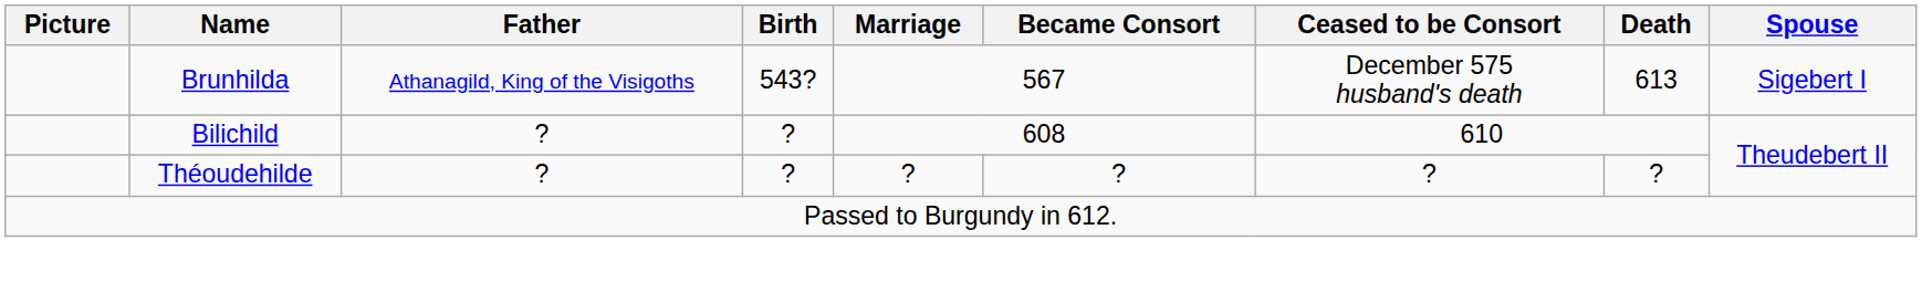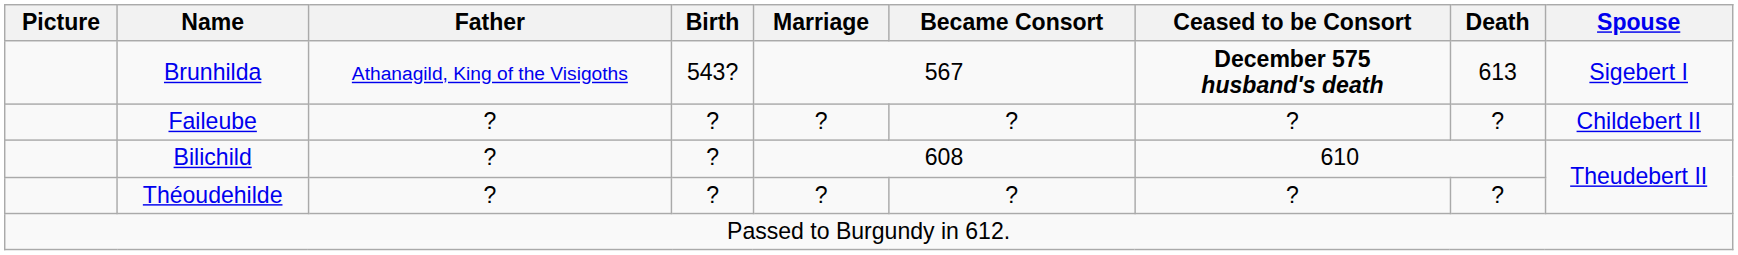Brunhilda | Ceased to be Consort: normal -> bold
+ row: Faileube | ? | ? | ? | ? | ? | ? | Childebert II
